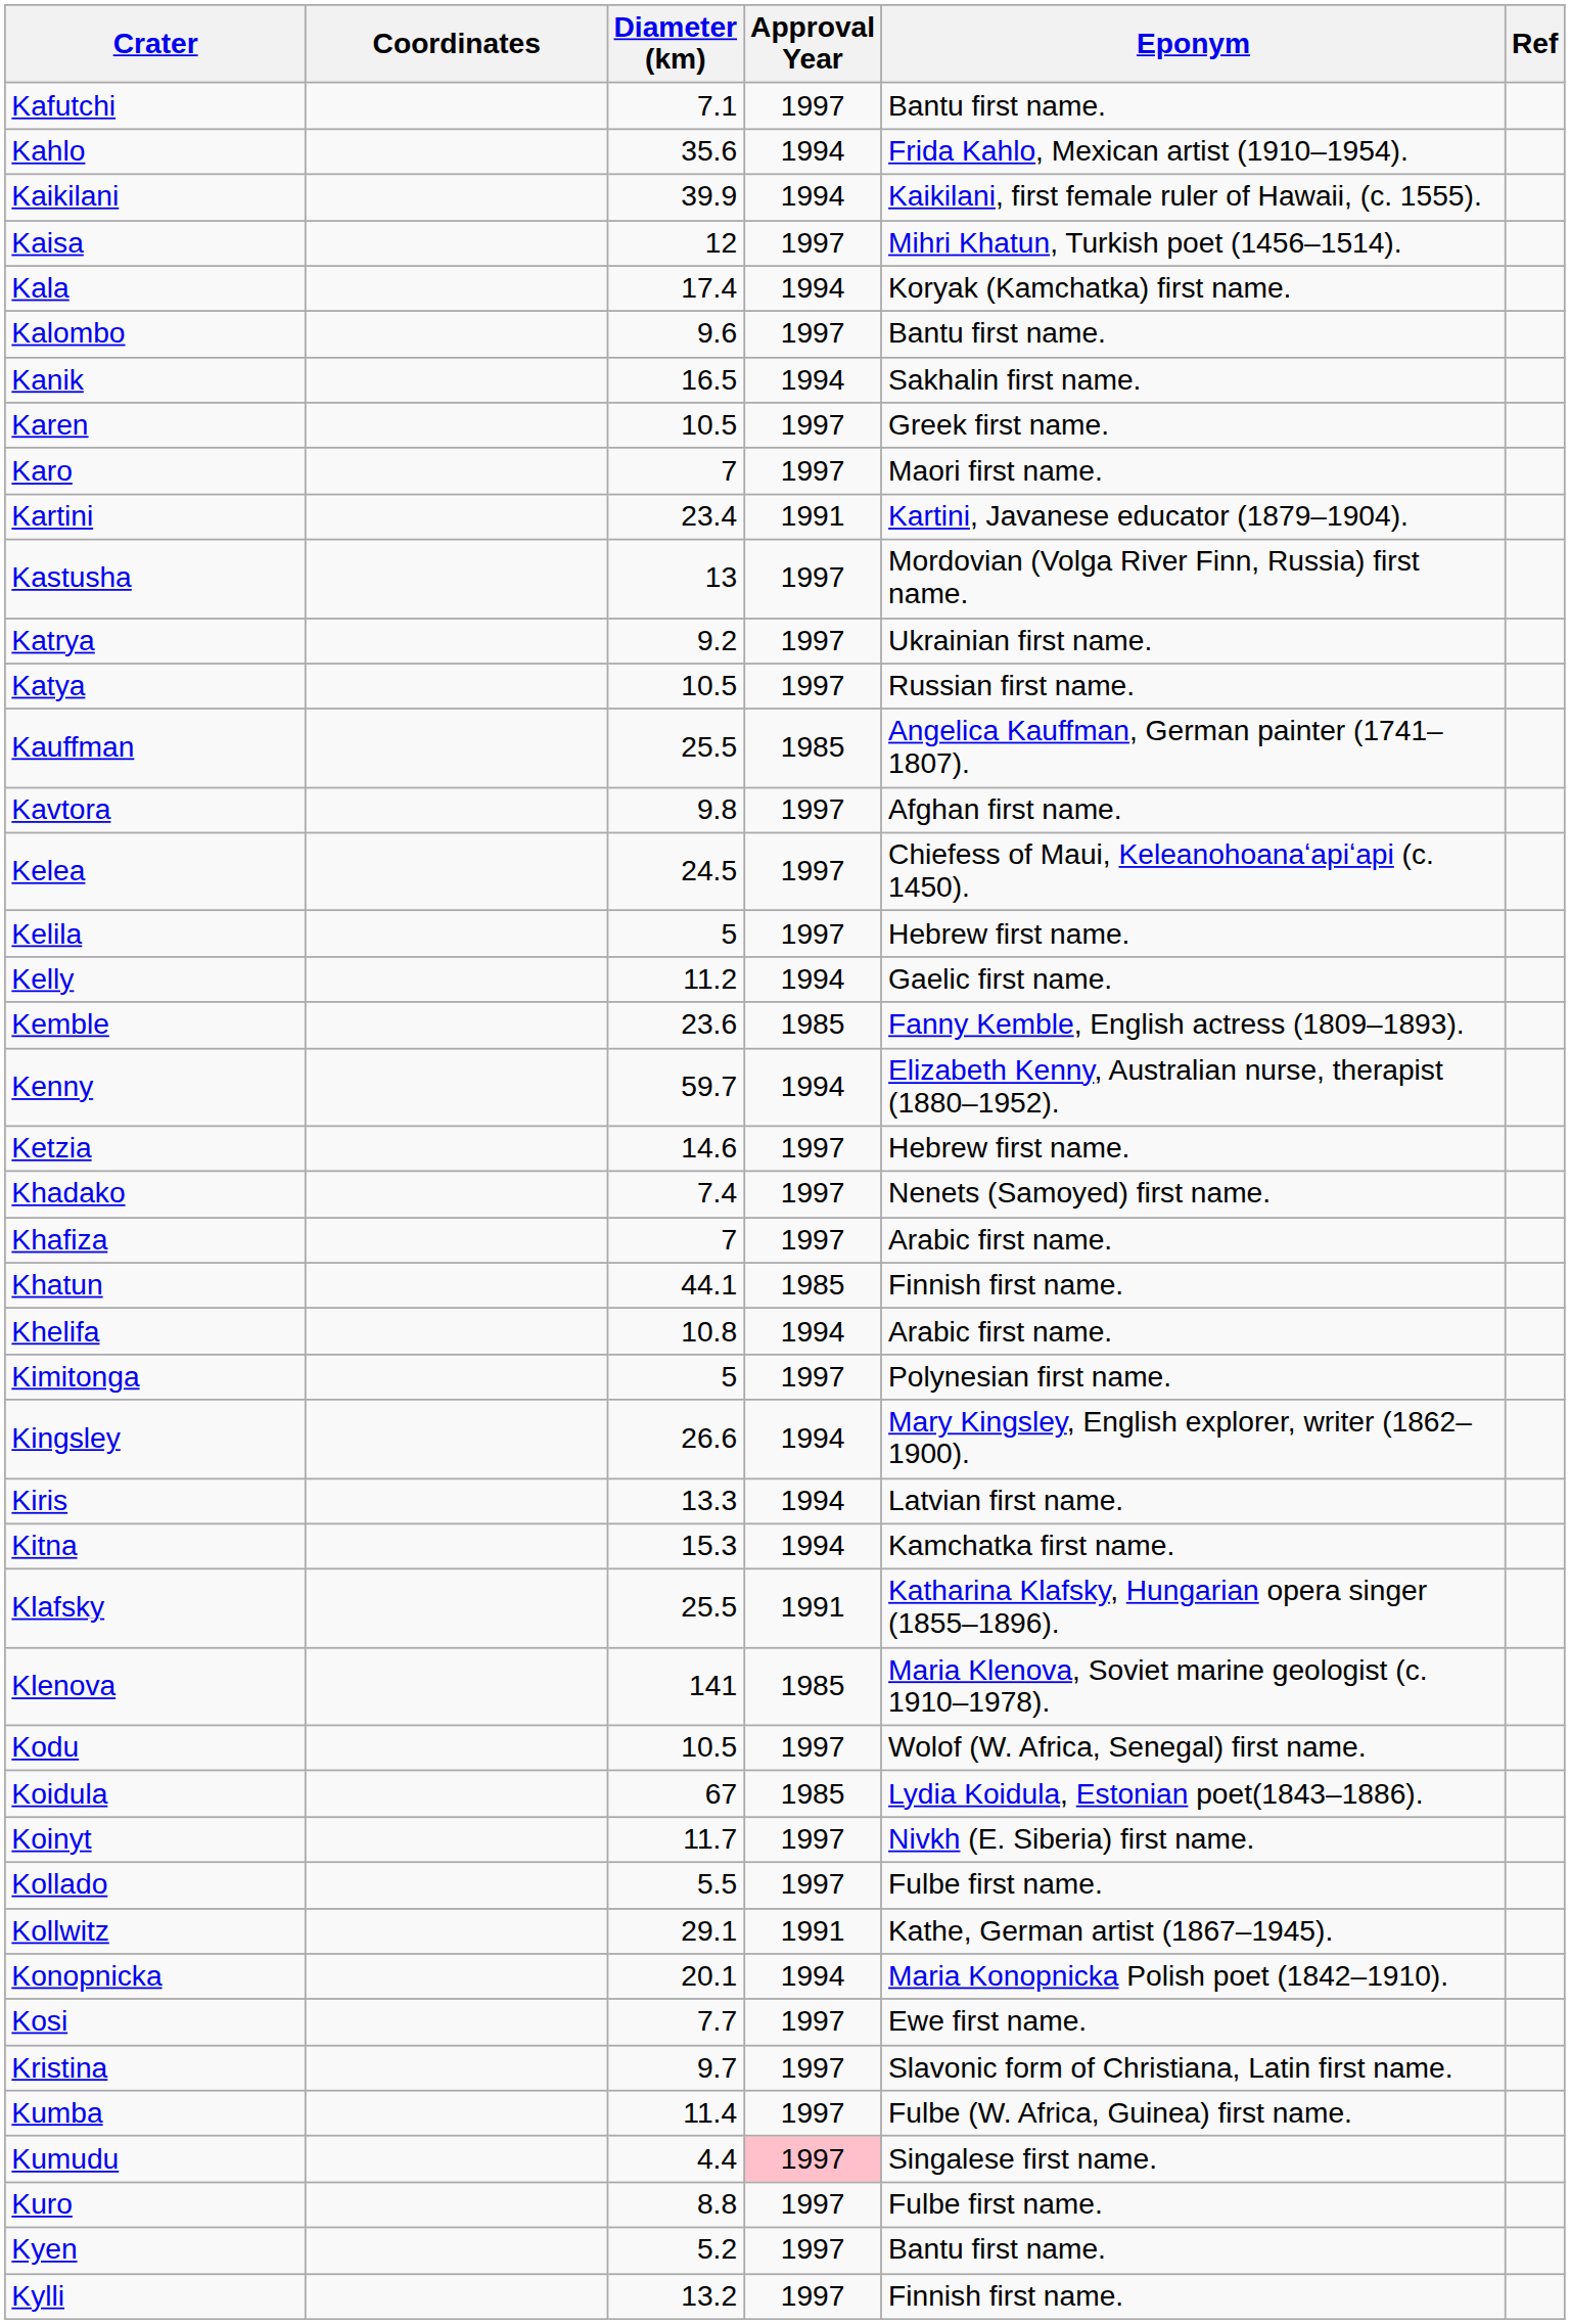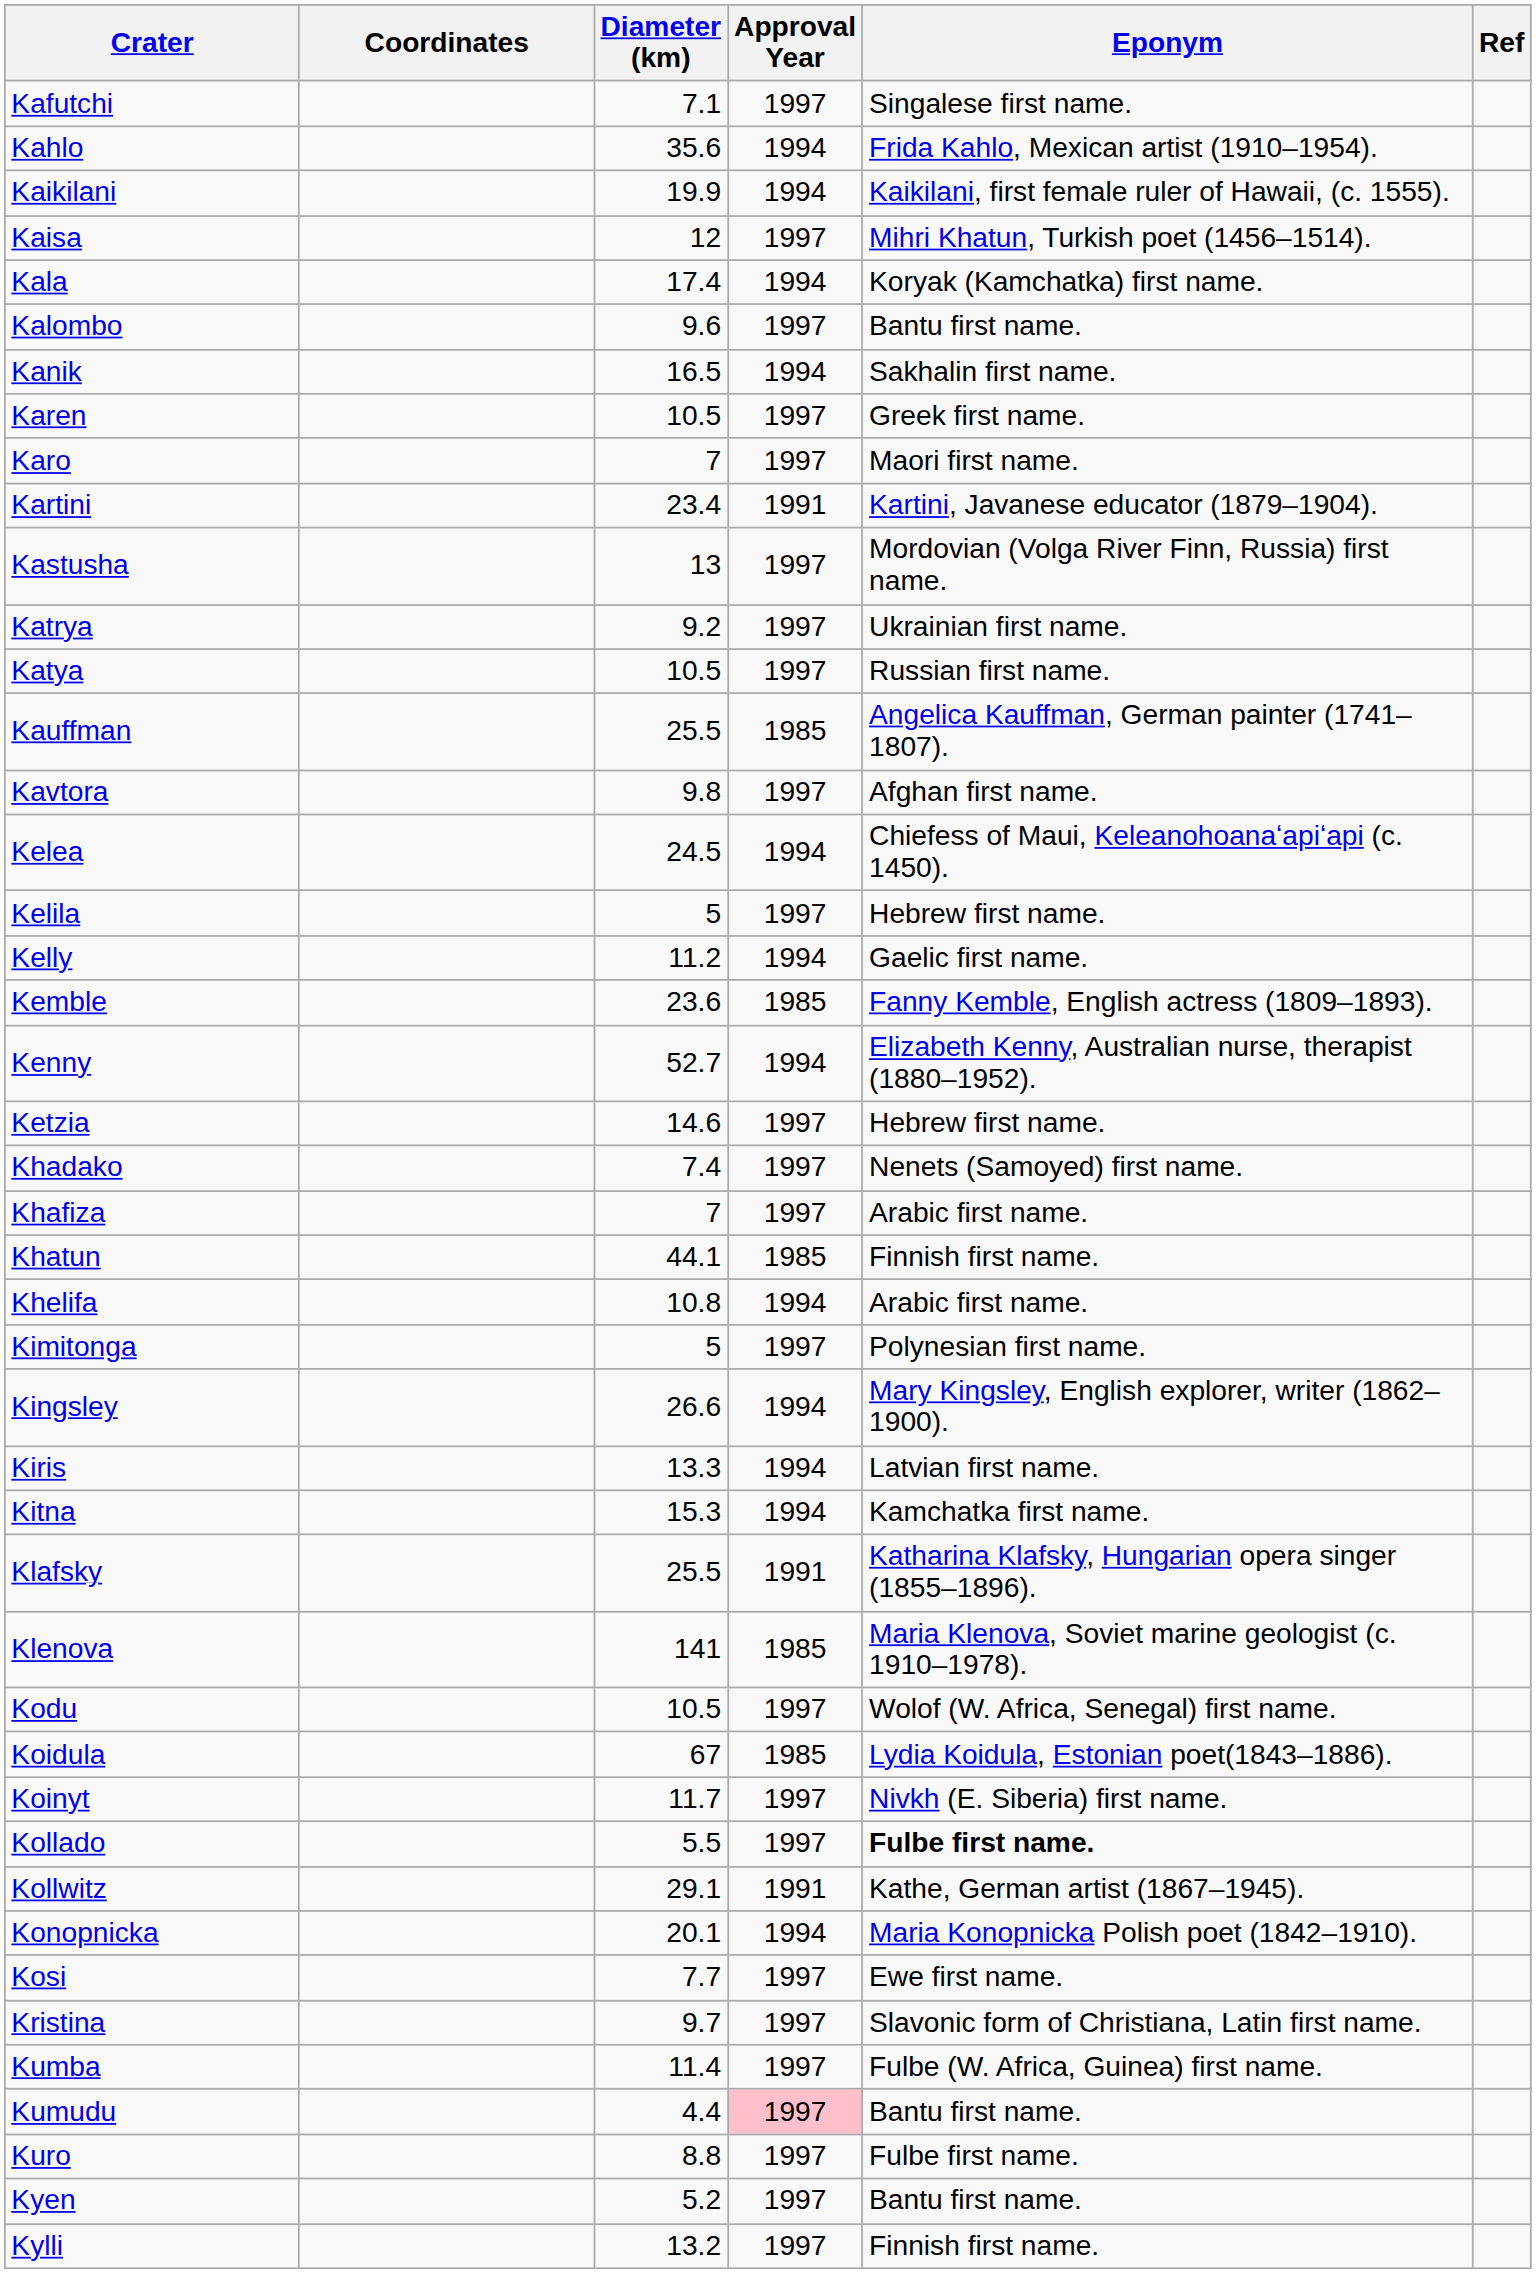Kafutchi | Eponym: Bantu first name. -> Singalese first name.
Kaikilani | Diameter (km): 39.9 -> 19.9
Kelea | Approval Year: 1997 -> 1994
Kenny | Diameter (km): 59.7 -> 52.7
Kollado | Eponym: normal -> bold
Kumudu | Eponym: Singalese first name. -> Bantu first name.
